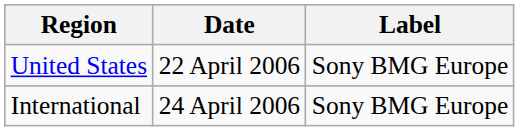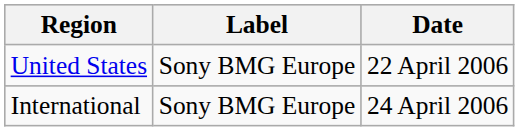columns swapped: Date <-> Label
